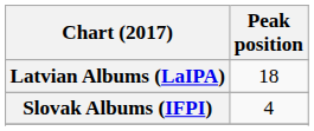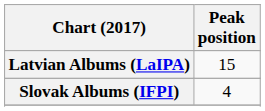Latvian Albums (LaIPA) | Peak position: 18 -> 15
